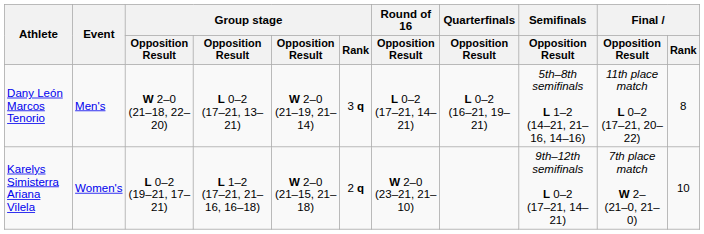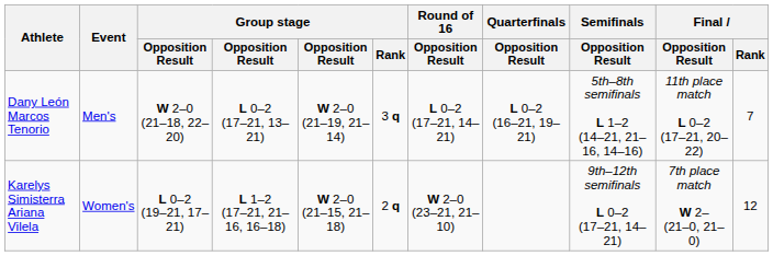Dany León Marcos Tenorio | Final / Rank: 8 -> 7
Karelys Simisterra Ariana Vilela | Final / Rank: 10 -> 12
